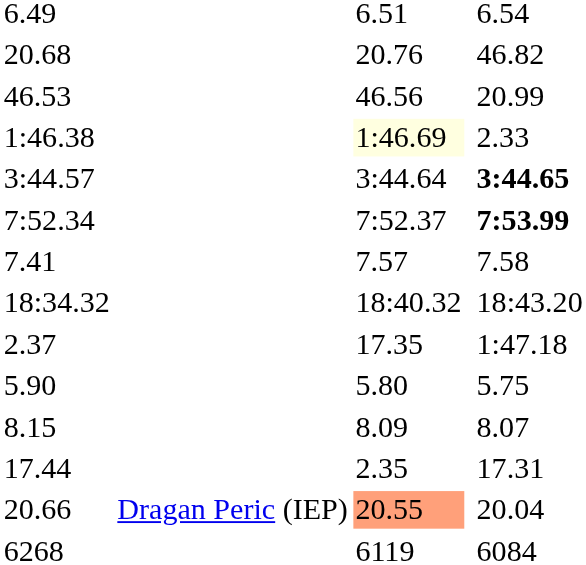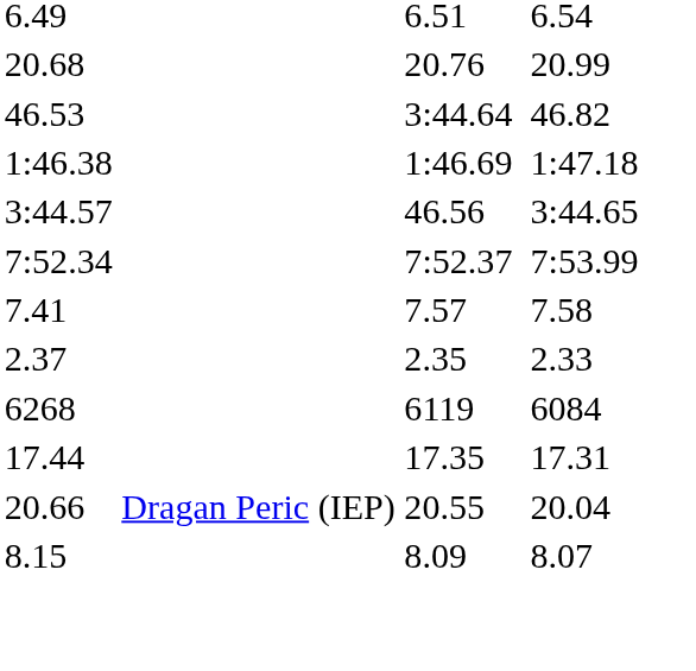20.68 | column 7: 46.82 -> 20.99
46.53 | column 5: 46.56 -> 3:44.64
46.53 | column 7: 20.99 -> 46.82
1:46.38 | column 5: lightyellow background -> no background
1:46.38 | column 7: 2.33 -> 1:47.18
3:44.57 | column 5: 3:44.64 -> 46.56
3:44.57 | column 7: bold -> normal
7:52.34 | column 7: bold -> normal
- row: 18:34.32 | 18:40.32 | 18:43.20
2.37 | column 5: 17.35 -> 2.35
2.37 | column 7: 1:47.18 -> 2.33
- row: 5.90 | 5.80 | 5.75
rows swapped: 8.15 <-> 6268
17.44 | column 5: 2.35 -> 17.35
20.66 | column 5: lightsalmon background -> no background
